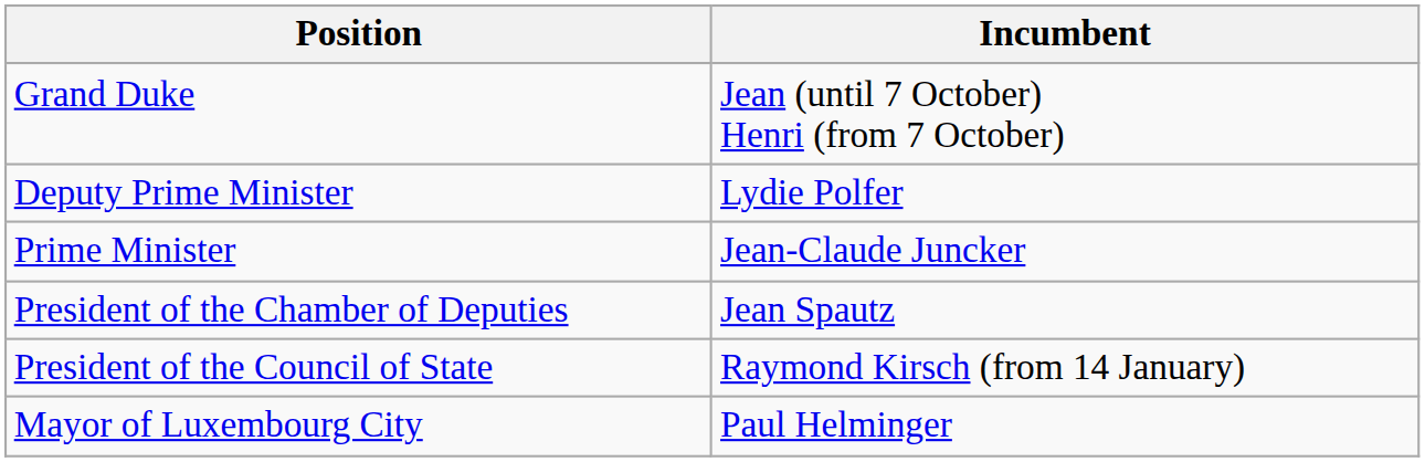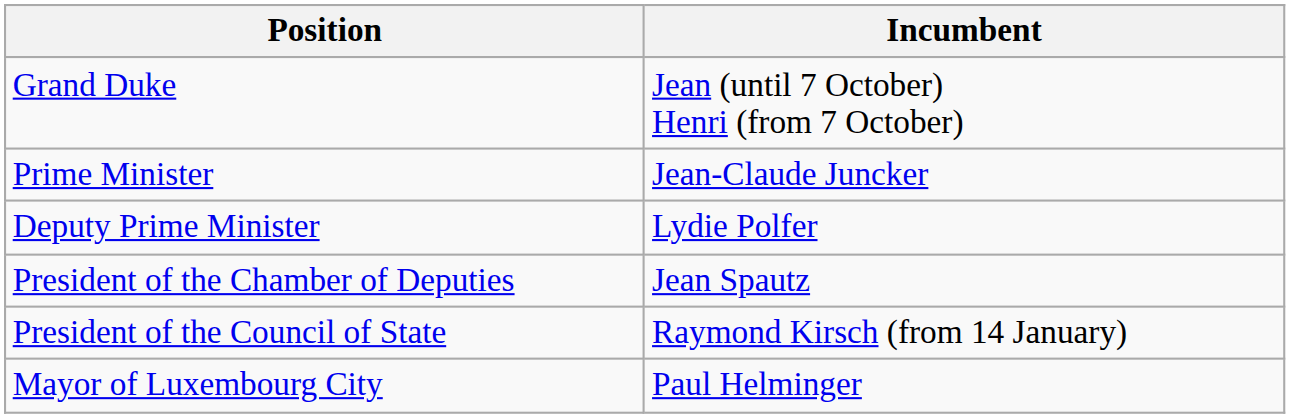rows swapped: Prime Minister <-> Deputy Prime Minister
